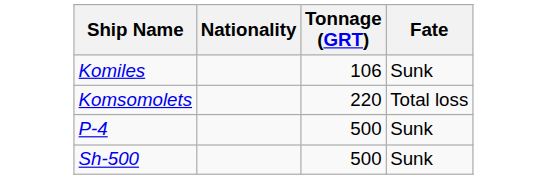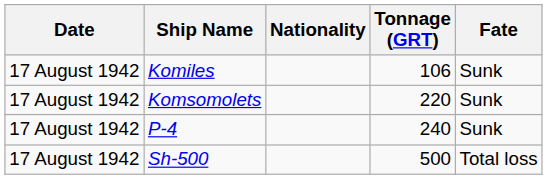+ column: Date | 17 August 1942 | 17 August 1942 | 17 August 1942 | 17 August 1942
Komsomolets | Fate: Total loss -> Sunk
P-4 | Tonnage (GRT): 500 -> 240
Sh-500 | Fate: Sunk -> Total loss
